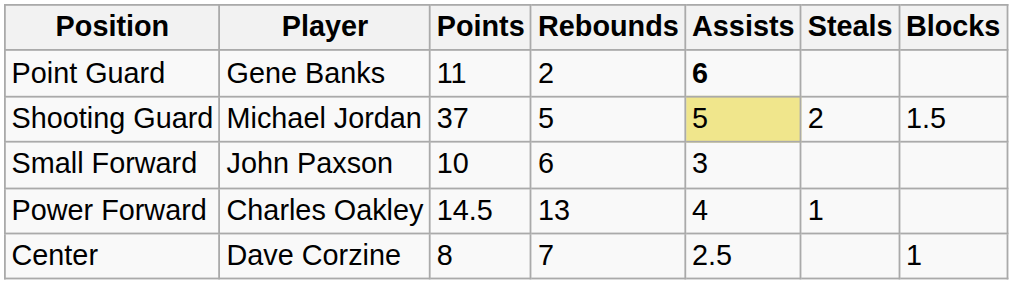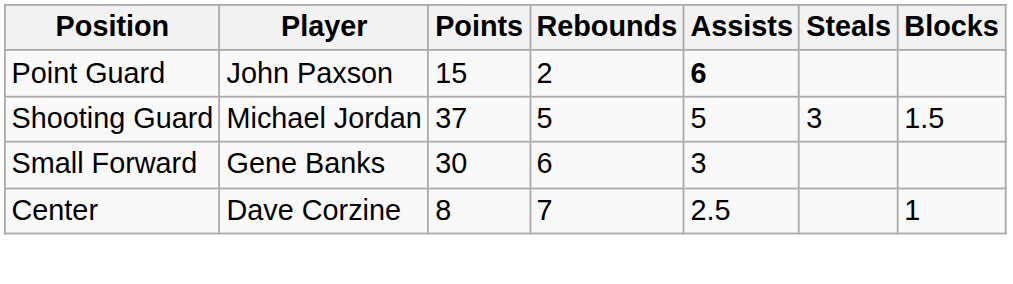Point Guard | Player: Gene Banks -> John Paxson
Point Guard | Points: 11 -> 15
Shooting Guard | Assists: khaki background -> no background
Shooting Guard | Steals: 2 -> 3
Small Forward | Player: John Paxson -> Gene Banks
Small Forward | Points: 10 -> 30
- row: Power Forward | Charles Oakley | 14.5 | 13 | 4 | 1
